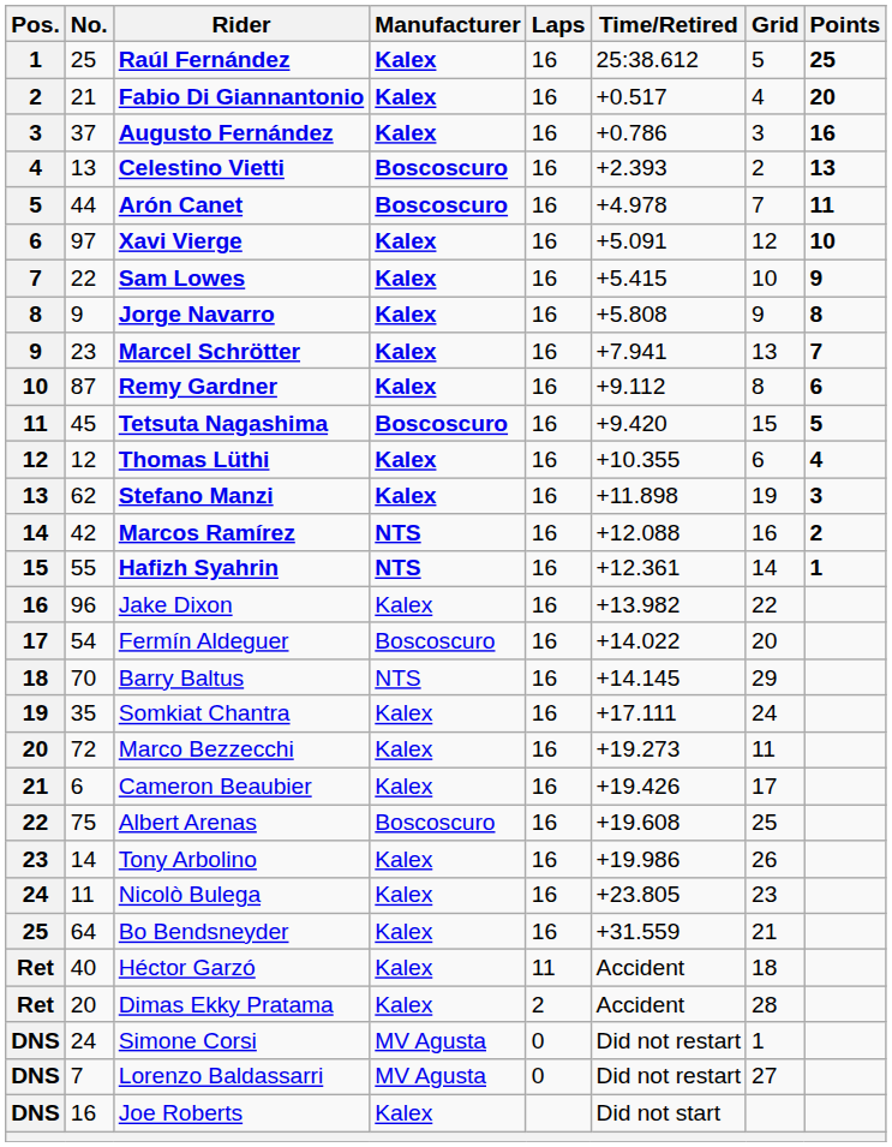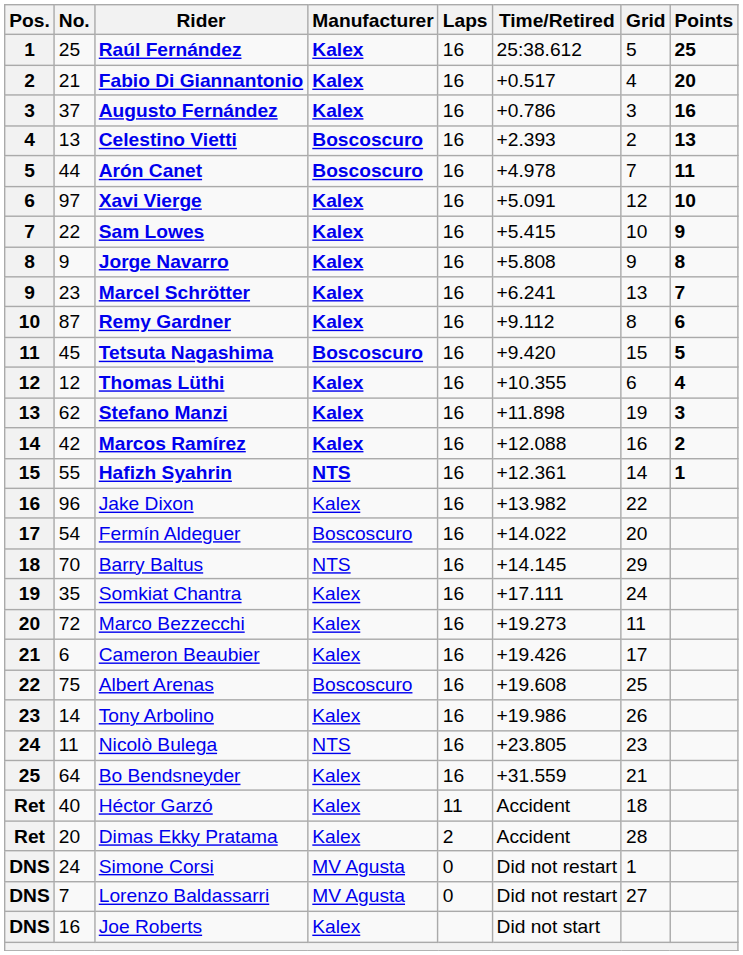Marcel Schrötter | Time/Retired: +7.941 -> +6.241
Marcos Ramírez | Manufacturer: NTS -> Kalex
Nicolò Bulega | Manufacturer: Kalex -> NTS
